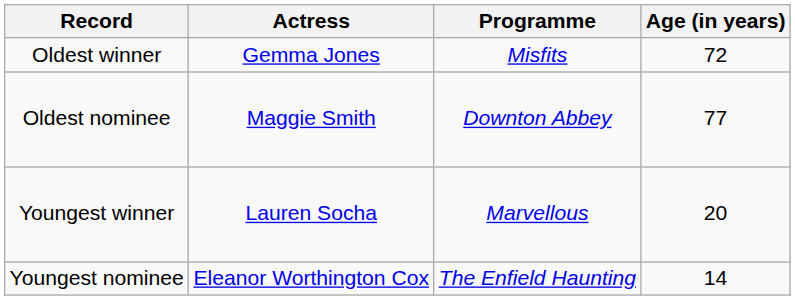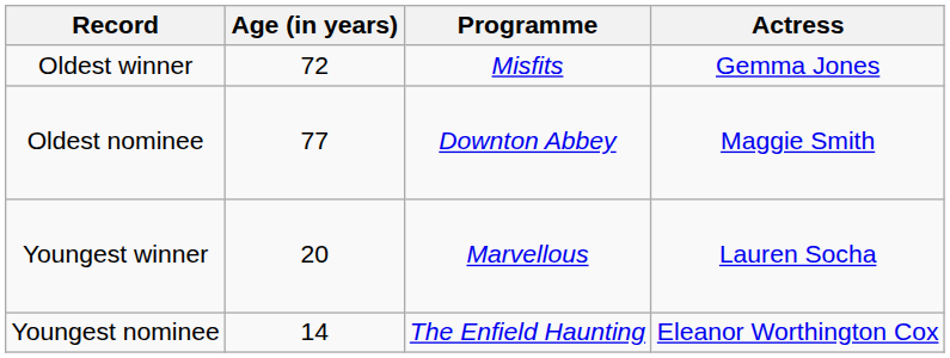columns swapped: Actress <-> Age (in years)
